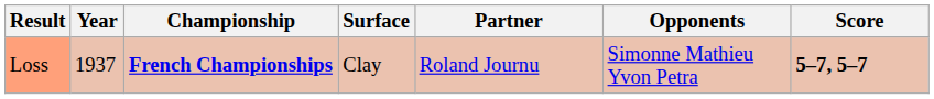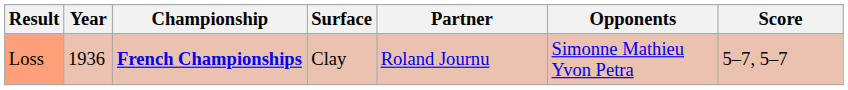Loss | Year: 1937 -> 1936
Loss | Score: bold -> normal
